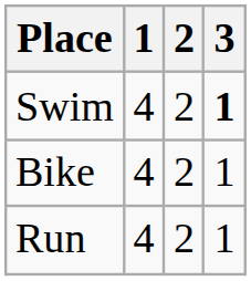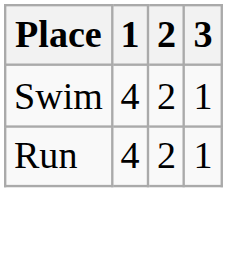Swim | 3: bold -> normal
- row: Bike | 4 | 2 | 1
